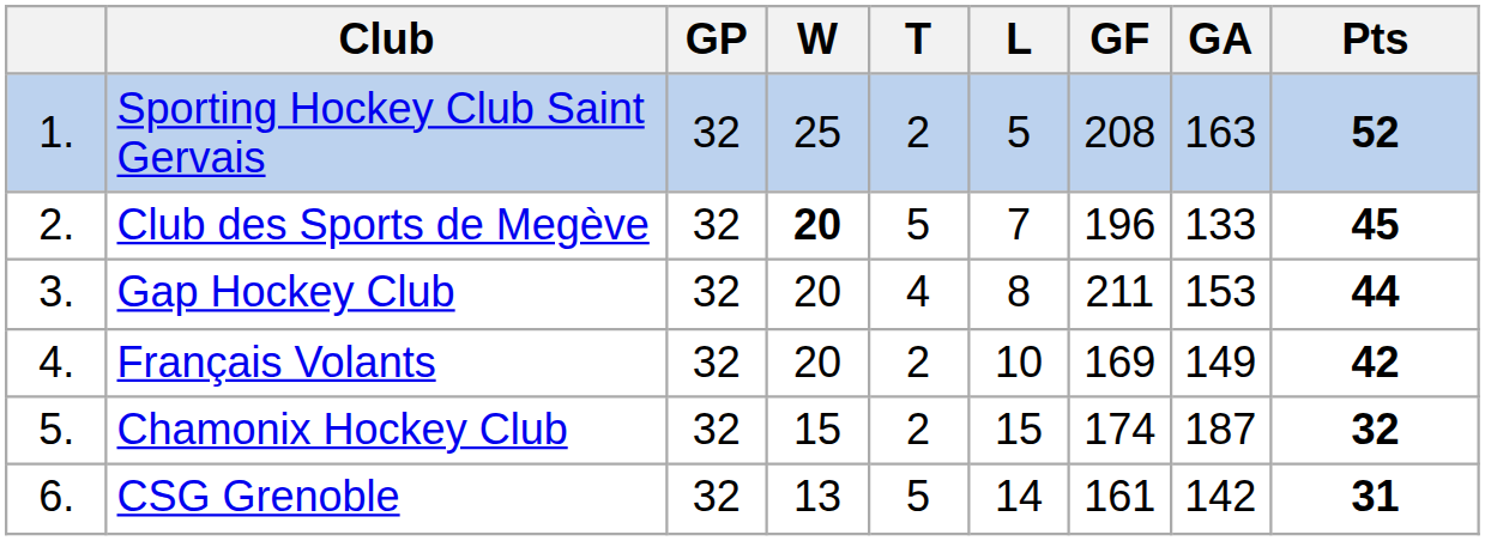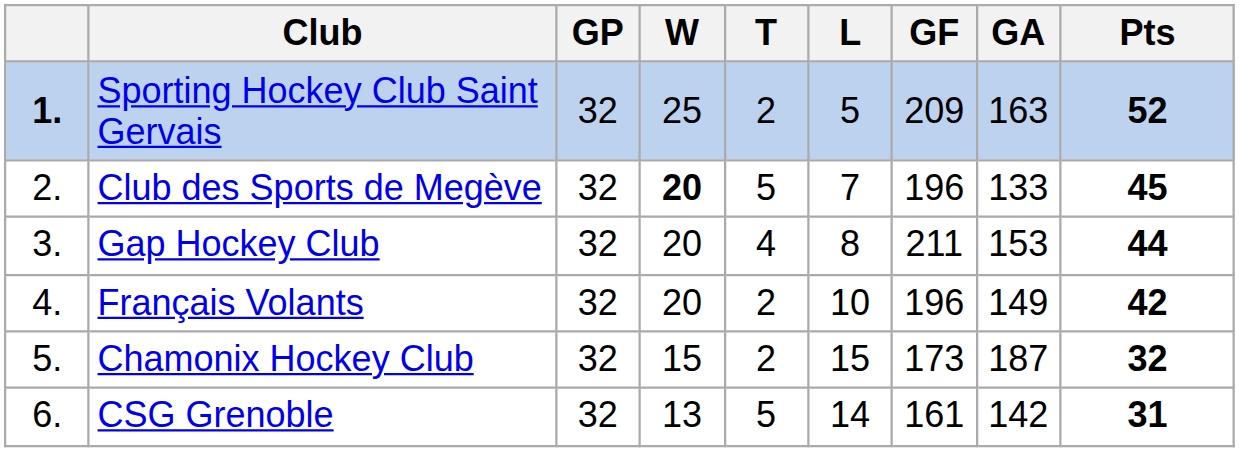Sporting Hockey Club Saint Gervais | column 1: normal -> bold
Sporting Hockey Club Saint Gervais | GF: 208 -> 209
Français Volants | GF: 169 -> 196
Chamonix Hockey Club | GF: 174 -> 173
